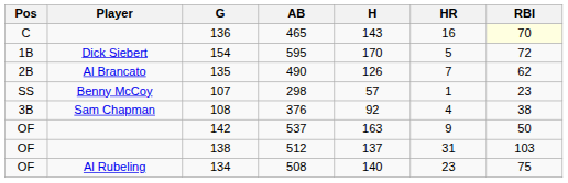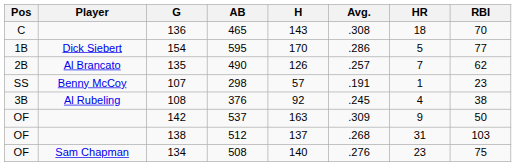+ column: Avg. | .308 | .286 | .257 | .191 | .245 | .309 | .268 | .276
465 | HR: 16 -> 18
465 | RBI: lightyellow background -> no background
595 | RBI: 72 -> 77
376 | Player: Sam Chapman -> Al Rubeling
508 | Player: Al Rubeling -> Sam Chapman
